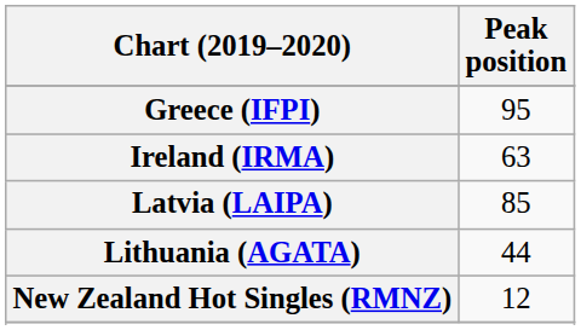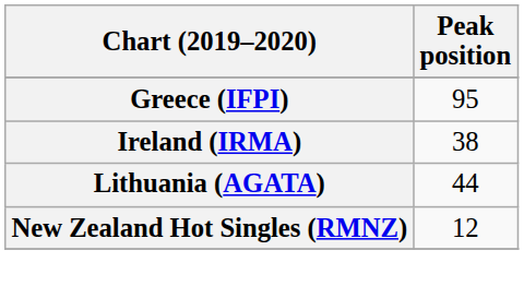Ireland (IRMA) | Peak position: 63 -> 38
- row: Latvia (LAIPA) | 85
